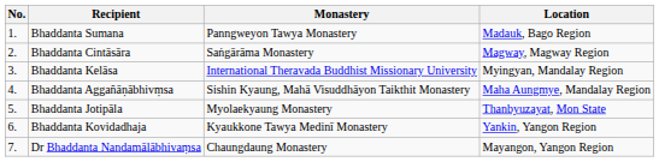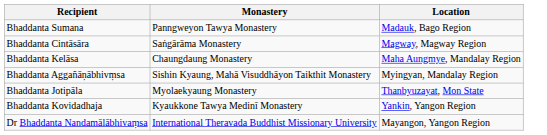- column: No. | 1. | 2. | 3. | 4. | 5. | 6. | 7.
Bhaddanta Kelāsa | Monastery: International Theravada Buddhist Missionary University -> Chaungdaung Monastery
Bhaddanta Kelāsa | Location: Myingyan, Mandalay Region -> Maha Aungmye, Mandalay Region
Bhaddanta Aggañāṇābhivṃsa | Location: Maha Aungmye, Mandalay Region -> Myingyan, Mandalay Region
Dr Bhaddanta Nandamālābhivaṃsa | Monastery: Chaungdaung Monastery -> International Theravada Buddhist Missionary University
